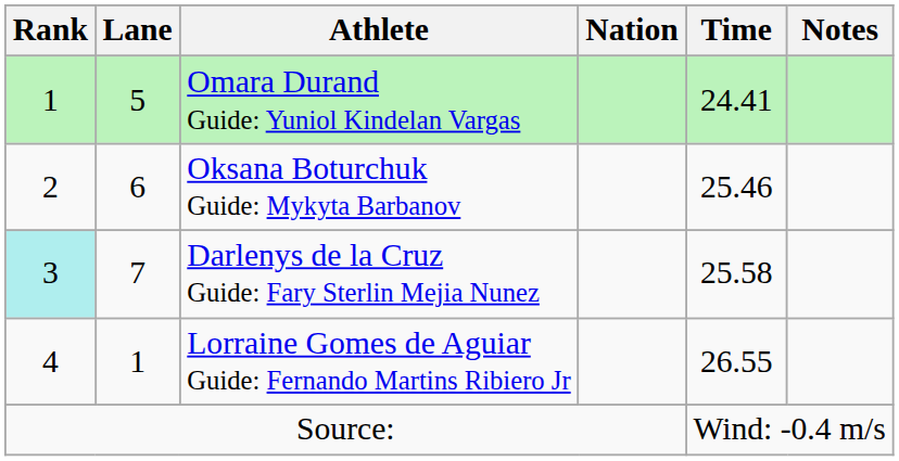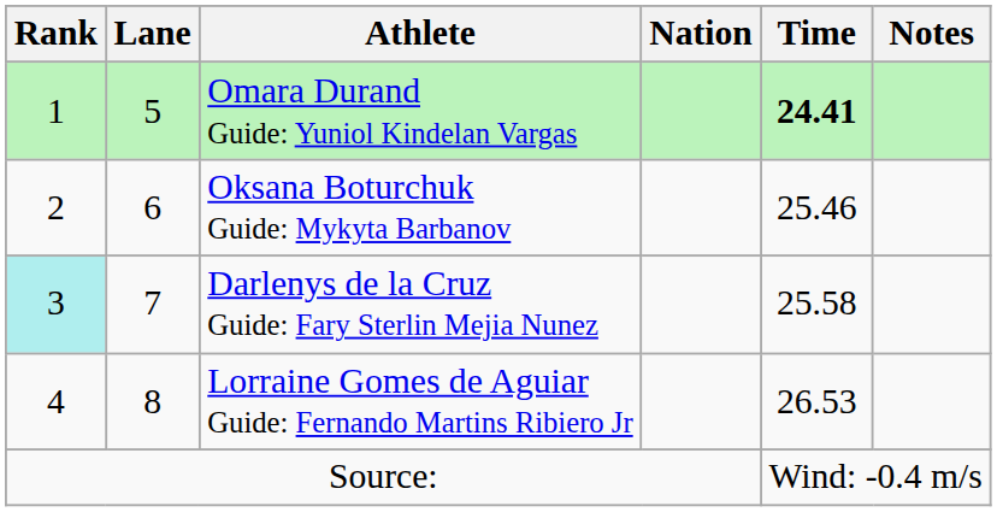Omara Durand Guide: Yuniol Kindelan Vargas | Time: normal -> bold
Lorraine Gomes de Aguiar Guide: Fernando Martins Ribiero Jr | Lane: 1 -> 8
Lorraine Gomes de Aguiar Guide: Fernando Martins Ribiero Jr | Time: 26.55 -> 26.53
